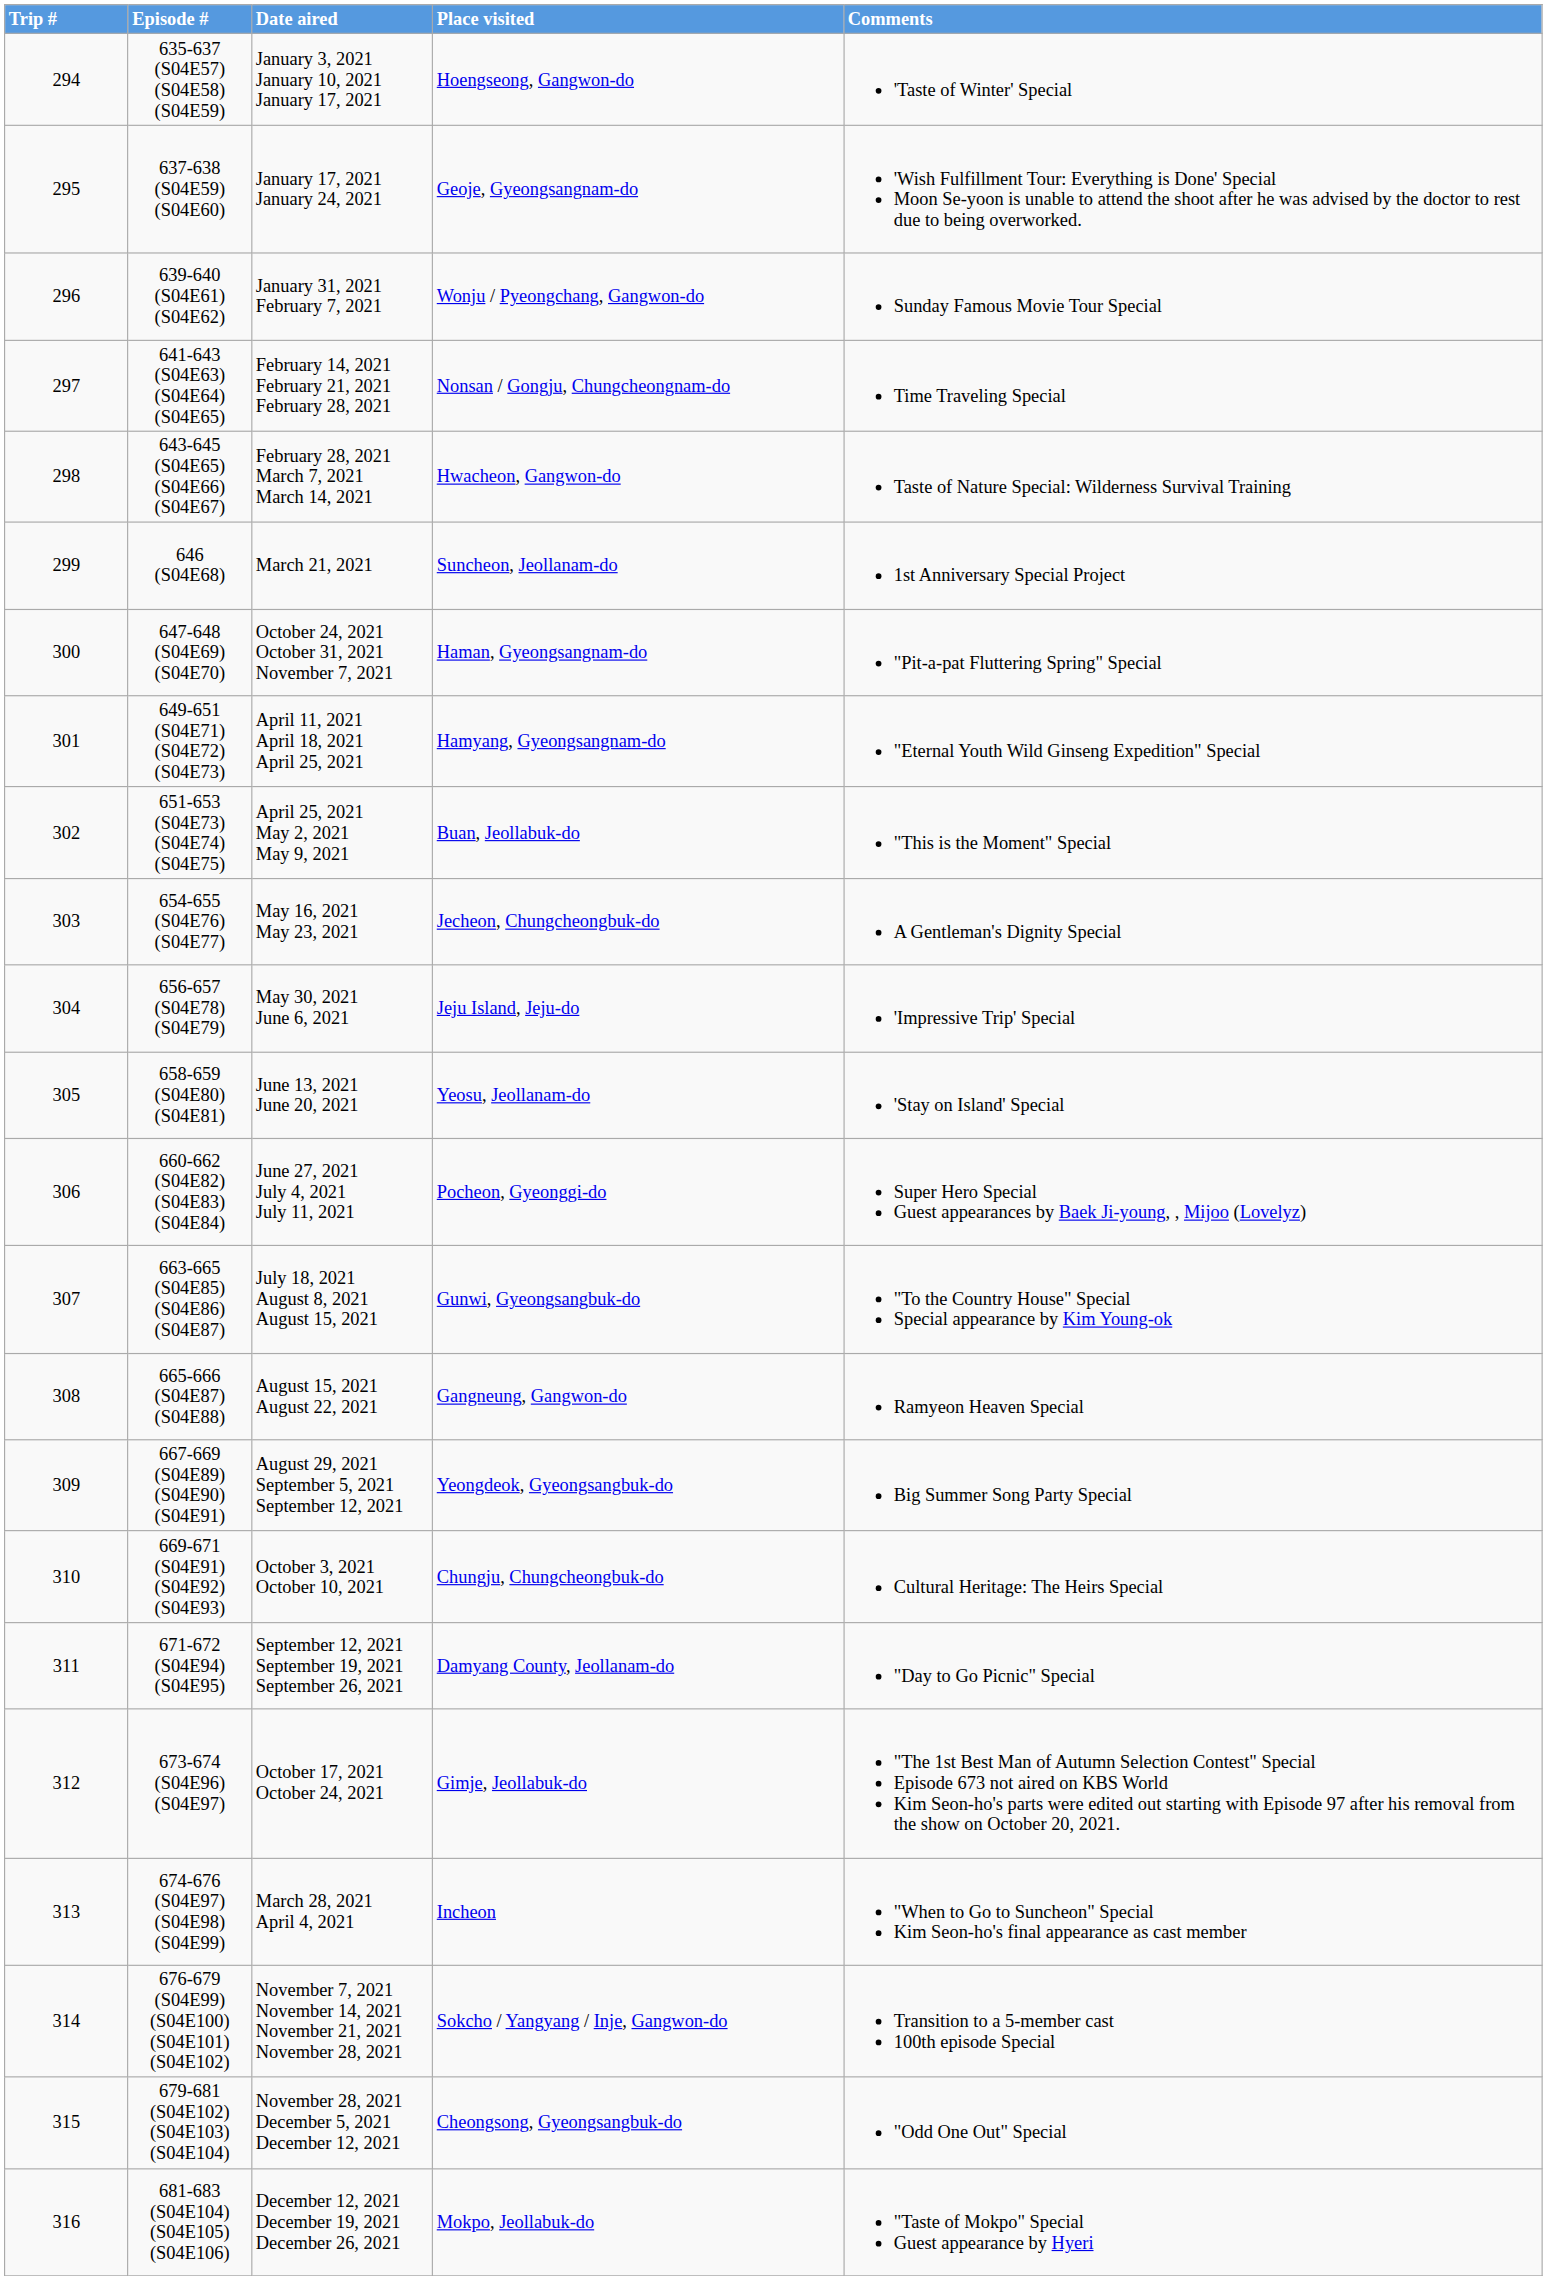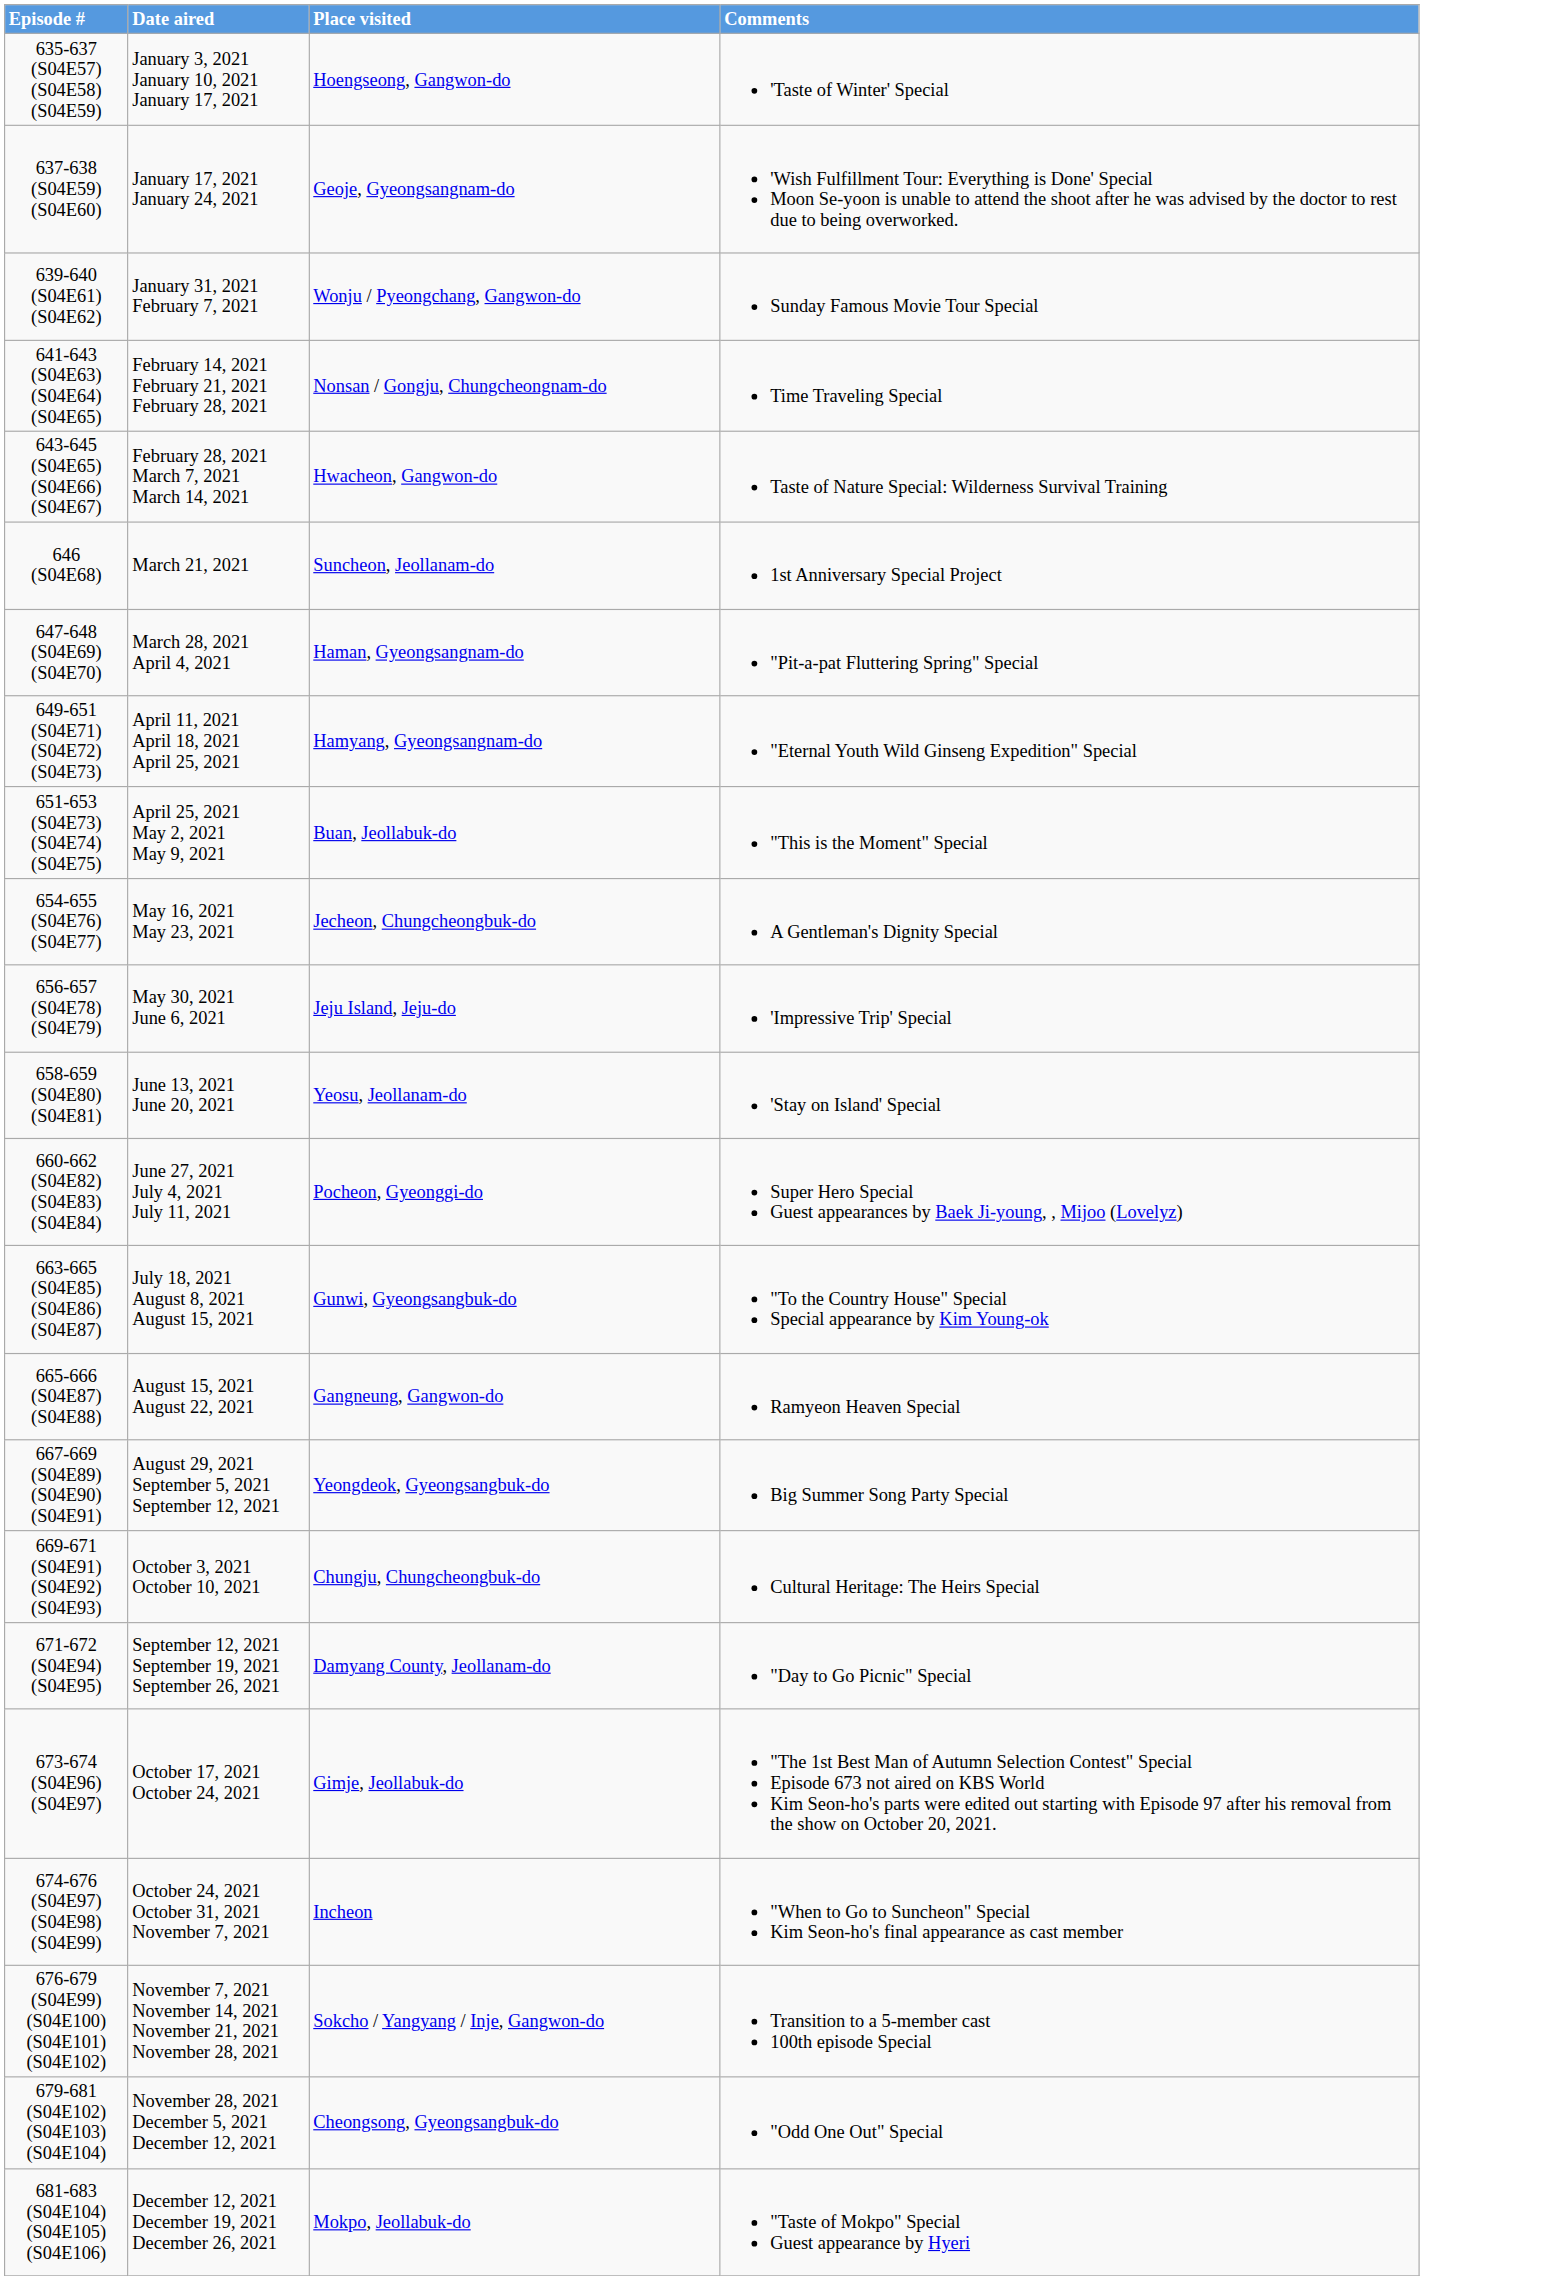- column: Trip # | 294 | 295 | 296 | 297 | 298 | 299 | 300 | 301 | 302 | 303 | 304 | 305 | 306 | 307 | 308 | 309 | 310 | 311 | 312 | 313 | 314 | 315 | 316
647-648 (S04E69) (S04E70) | Date aired: October 24, 2021 October 31, 2021 November 7, 2021 -> March 28, 2021 April 4, 2021
674-676 (S04E97) (S04E98) (S04E99) | Date aired: March 28, 2021 April 4, 2021 -> October 24, 2021 October 31, 2021 November 7, 2021
